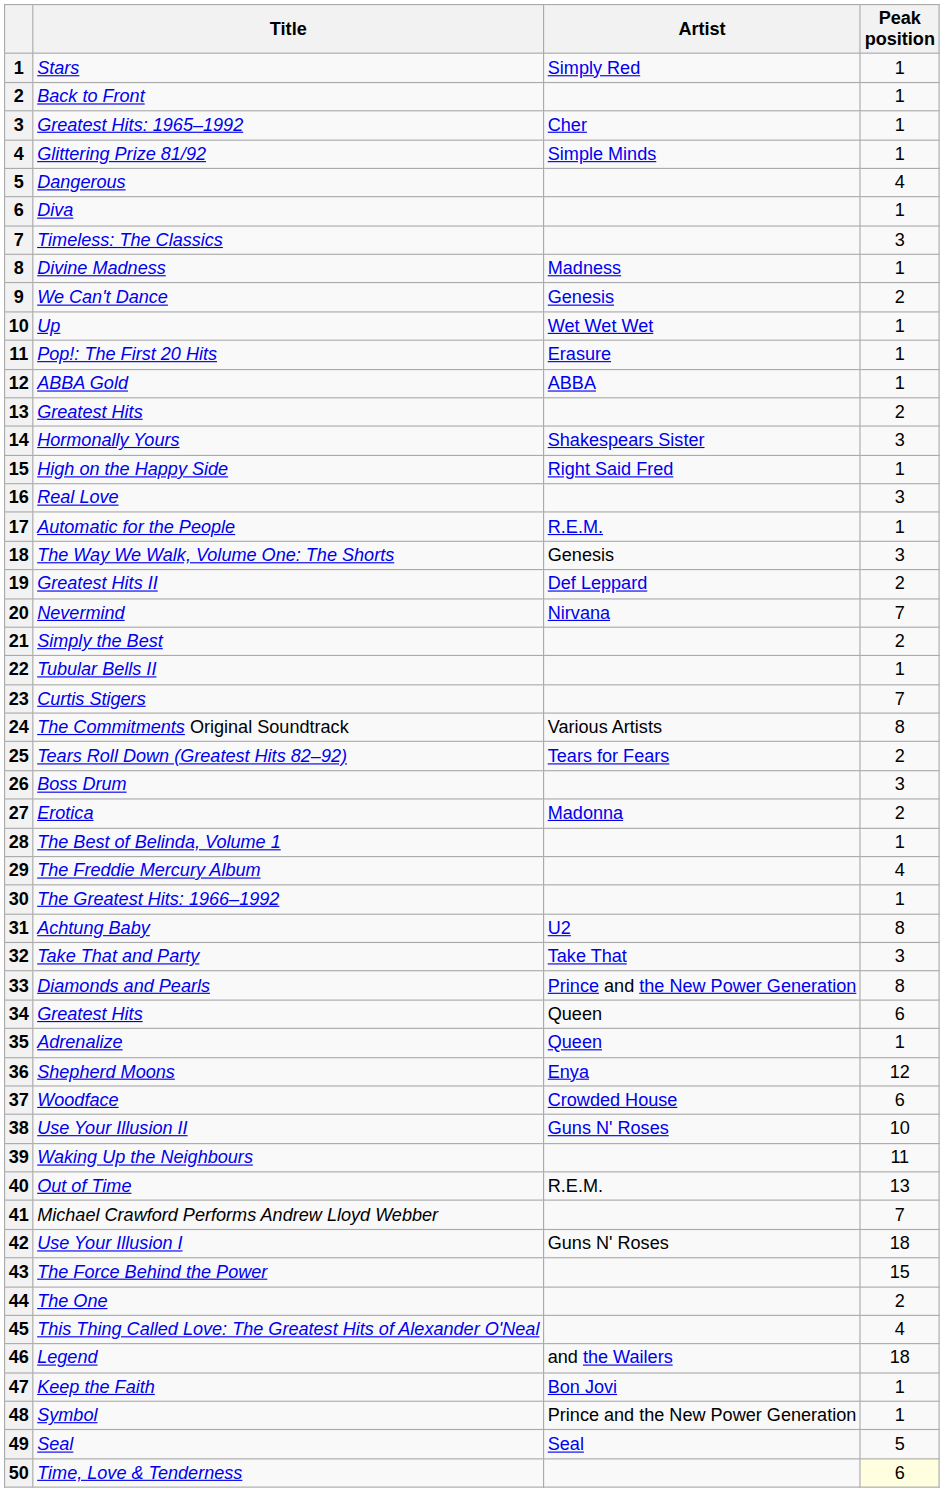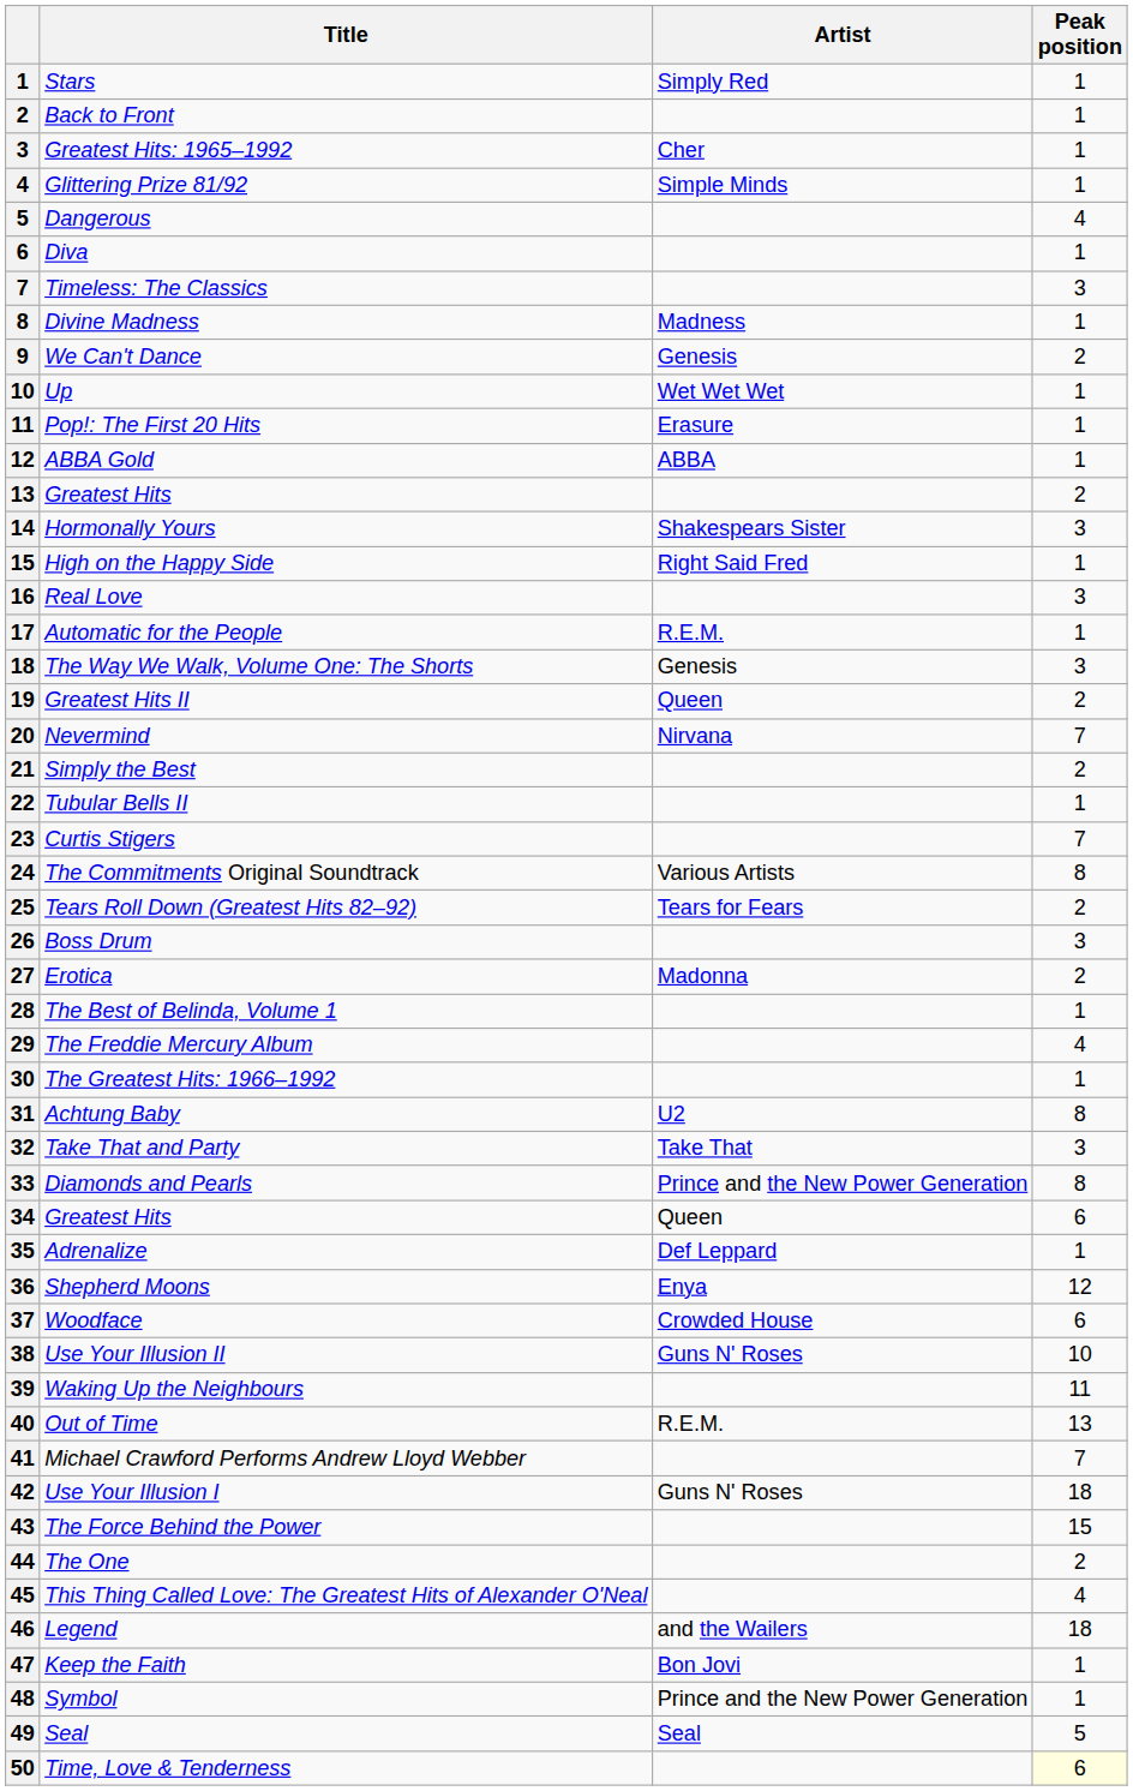Greatest Hits II | Artist: Def Leppard -> Queen
Adrenalize | Artist: Queen -> Def Leppard
